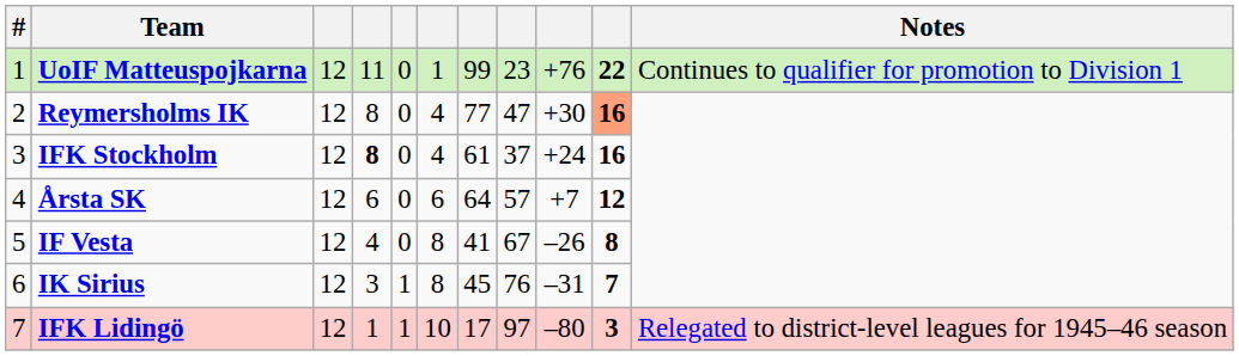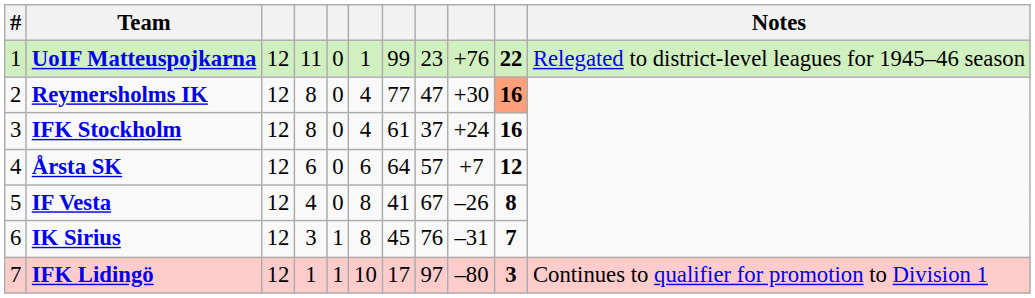UoIF Matteuspojkarna | Notes: Continues to qualifier for promotion to Division 1 -> Relegated to district-level leagues for 1945–46 season
IFK Stockholm | column 4: bold -> normal
IFK Lidingö | Notes: Relegated to district-level leagues for 1945–46 season -> Continues to qualifier for promotion to Division 1
